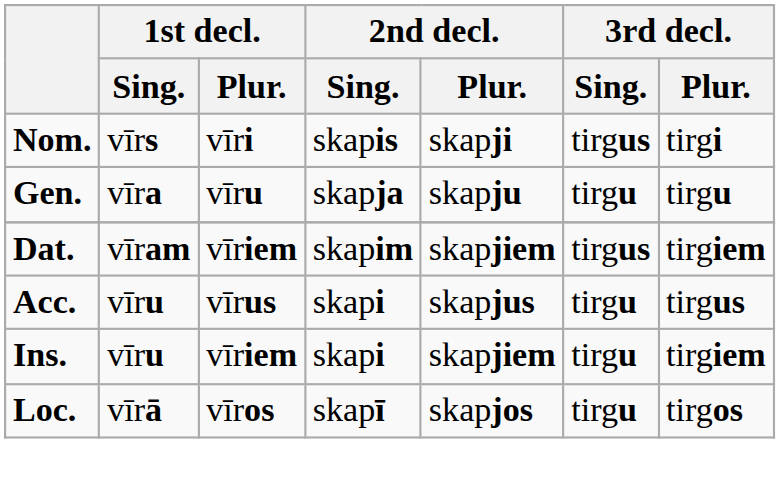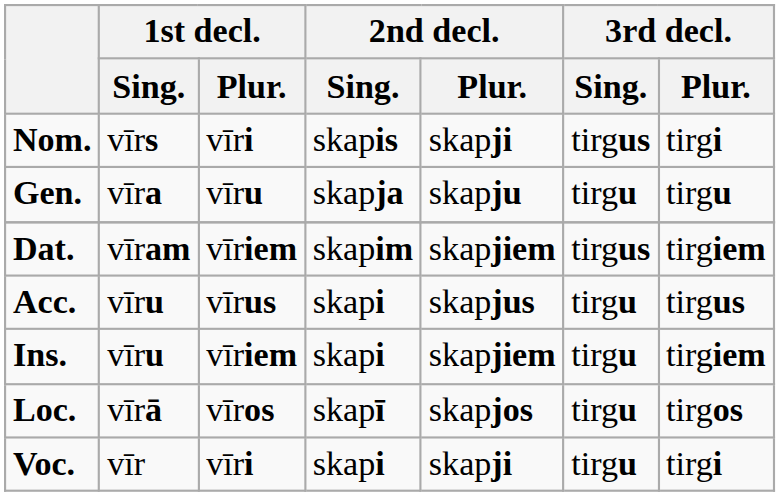+ row: Voc. | vīr | vīri | skapi | skapji | tirgu | tirgi
